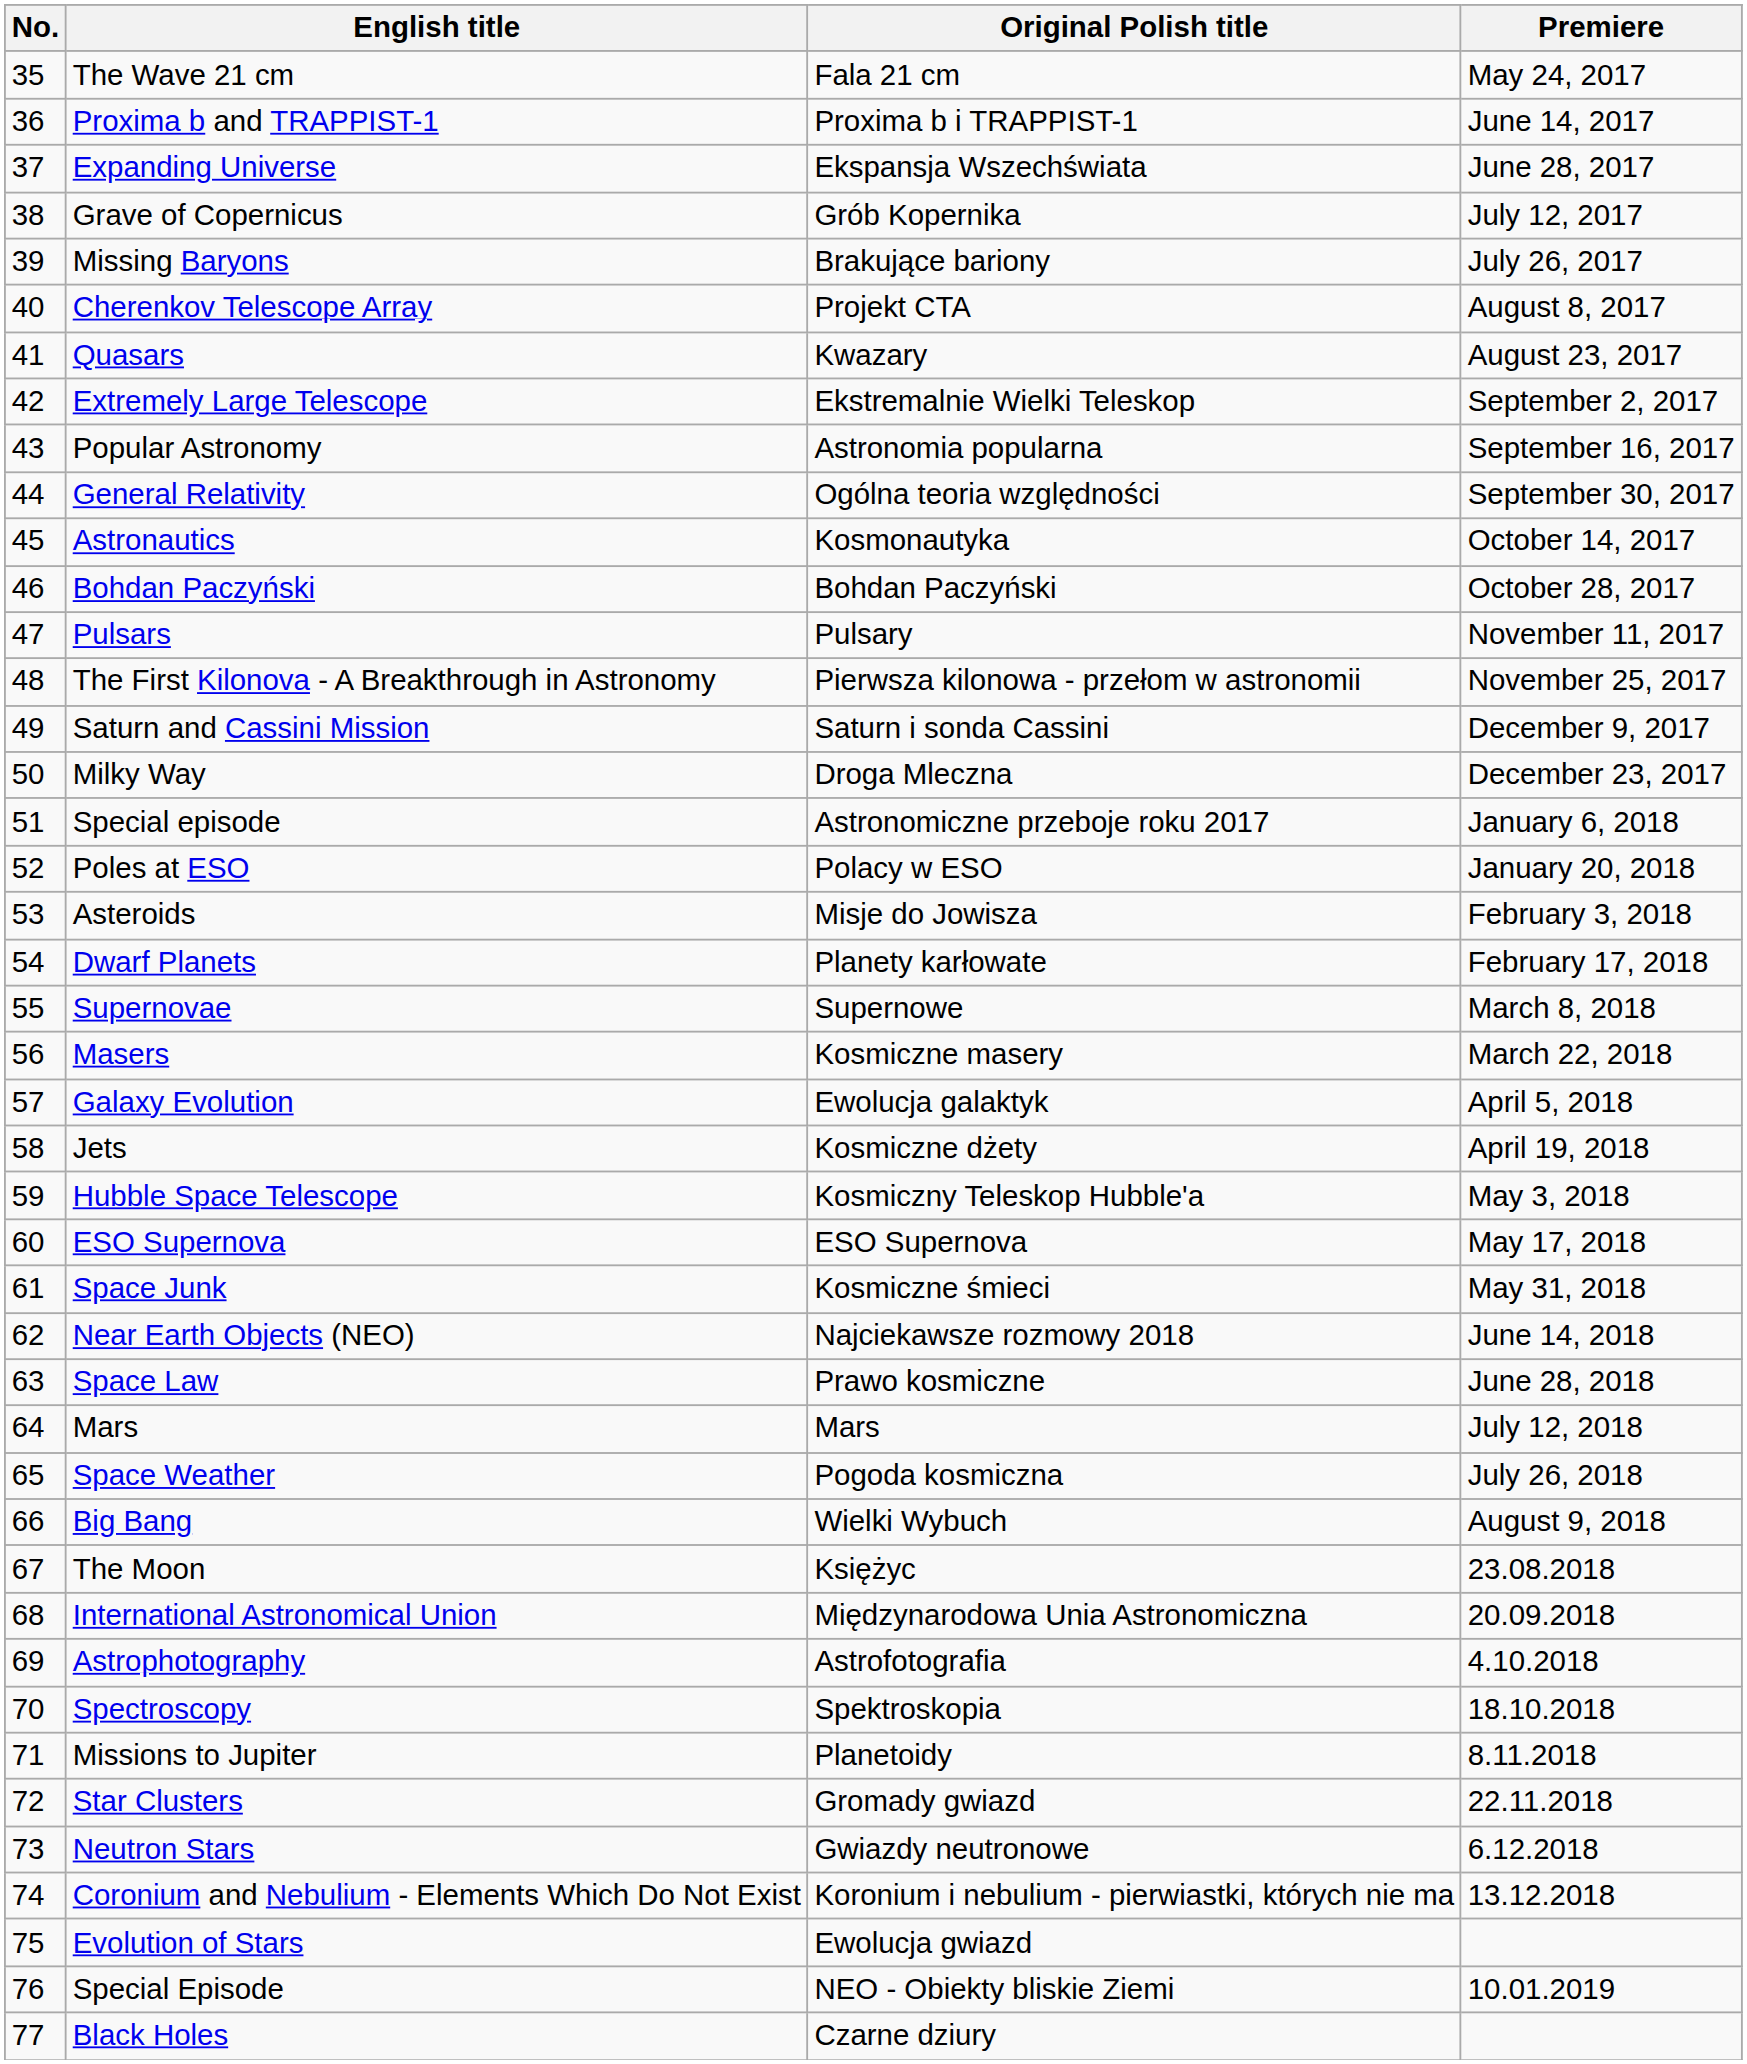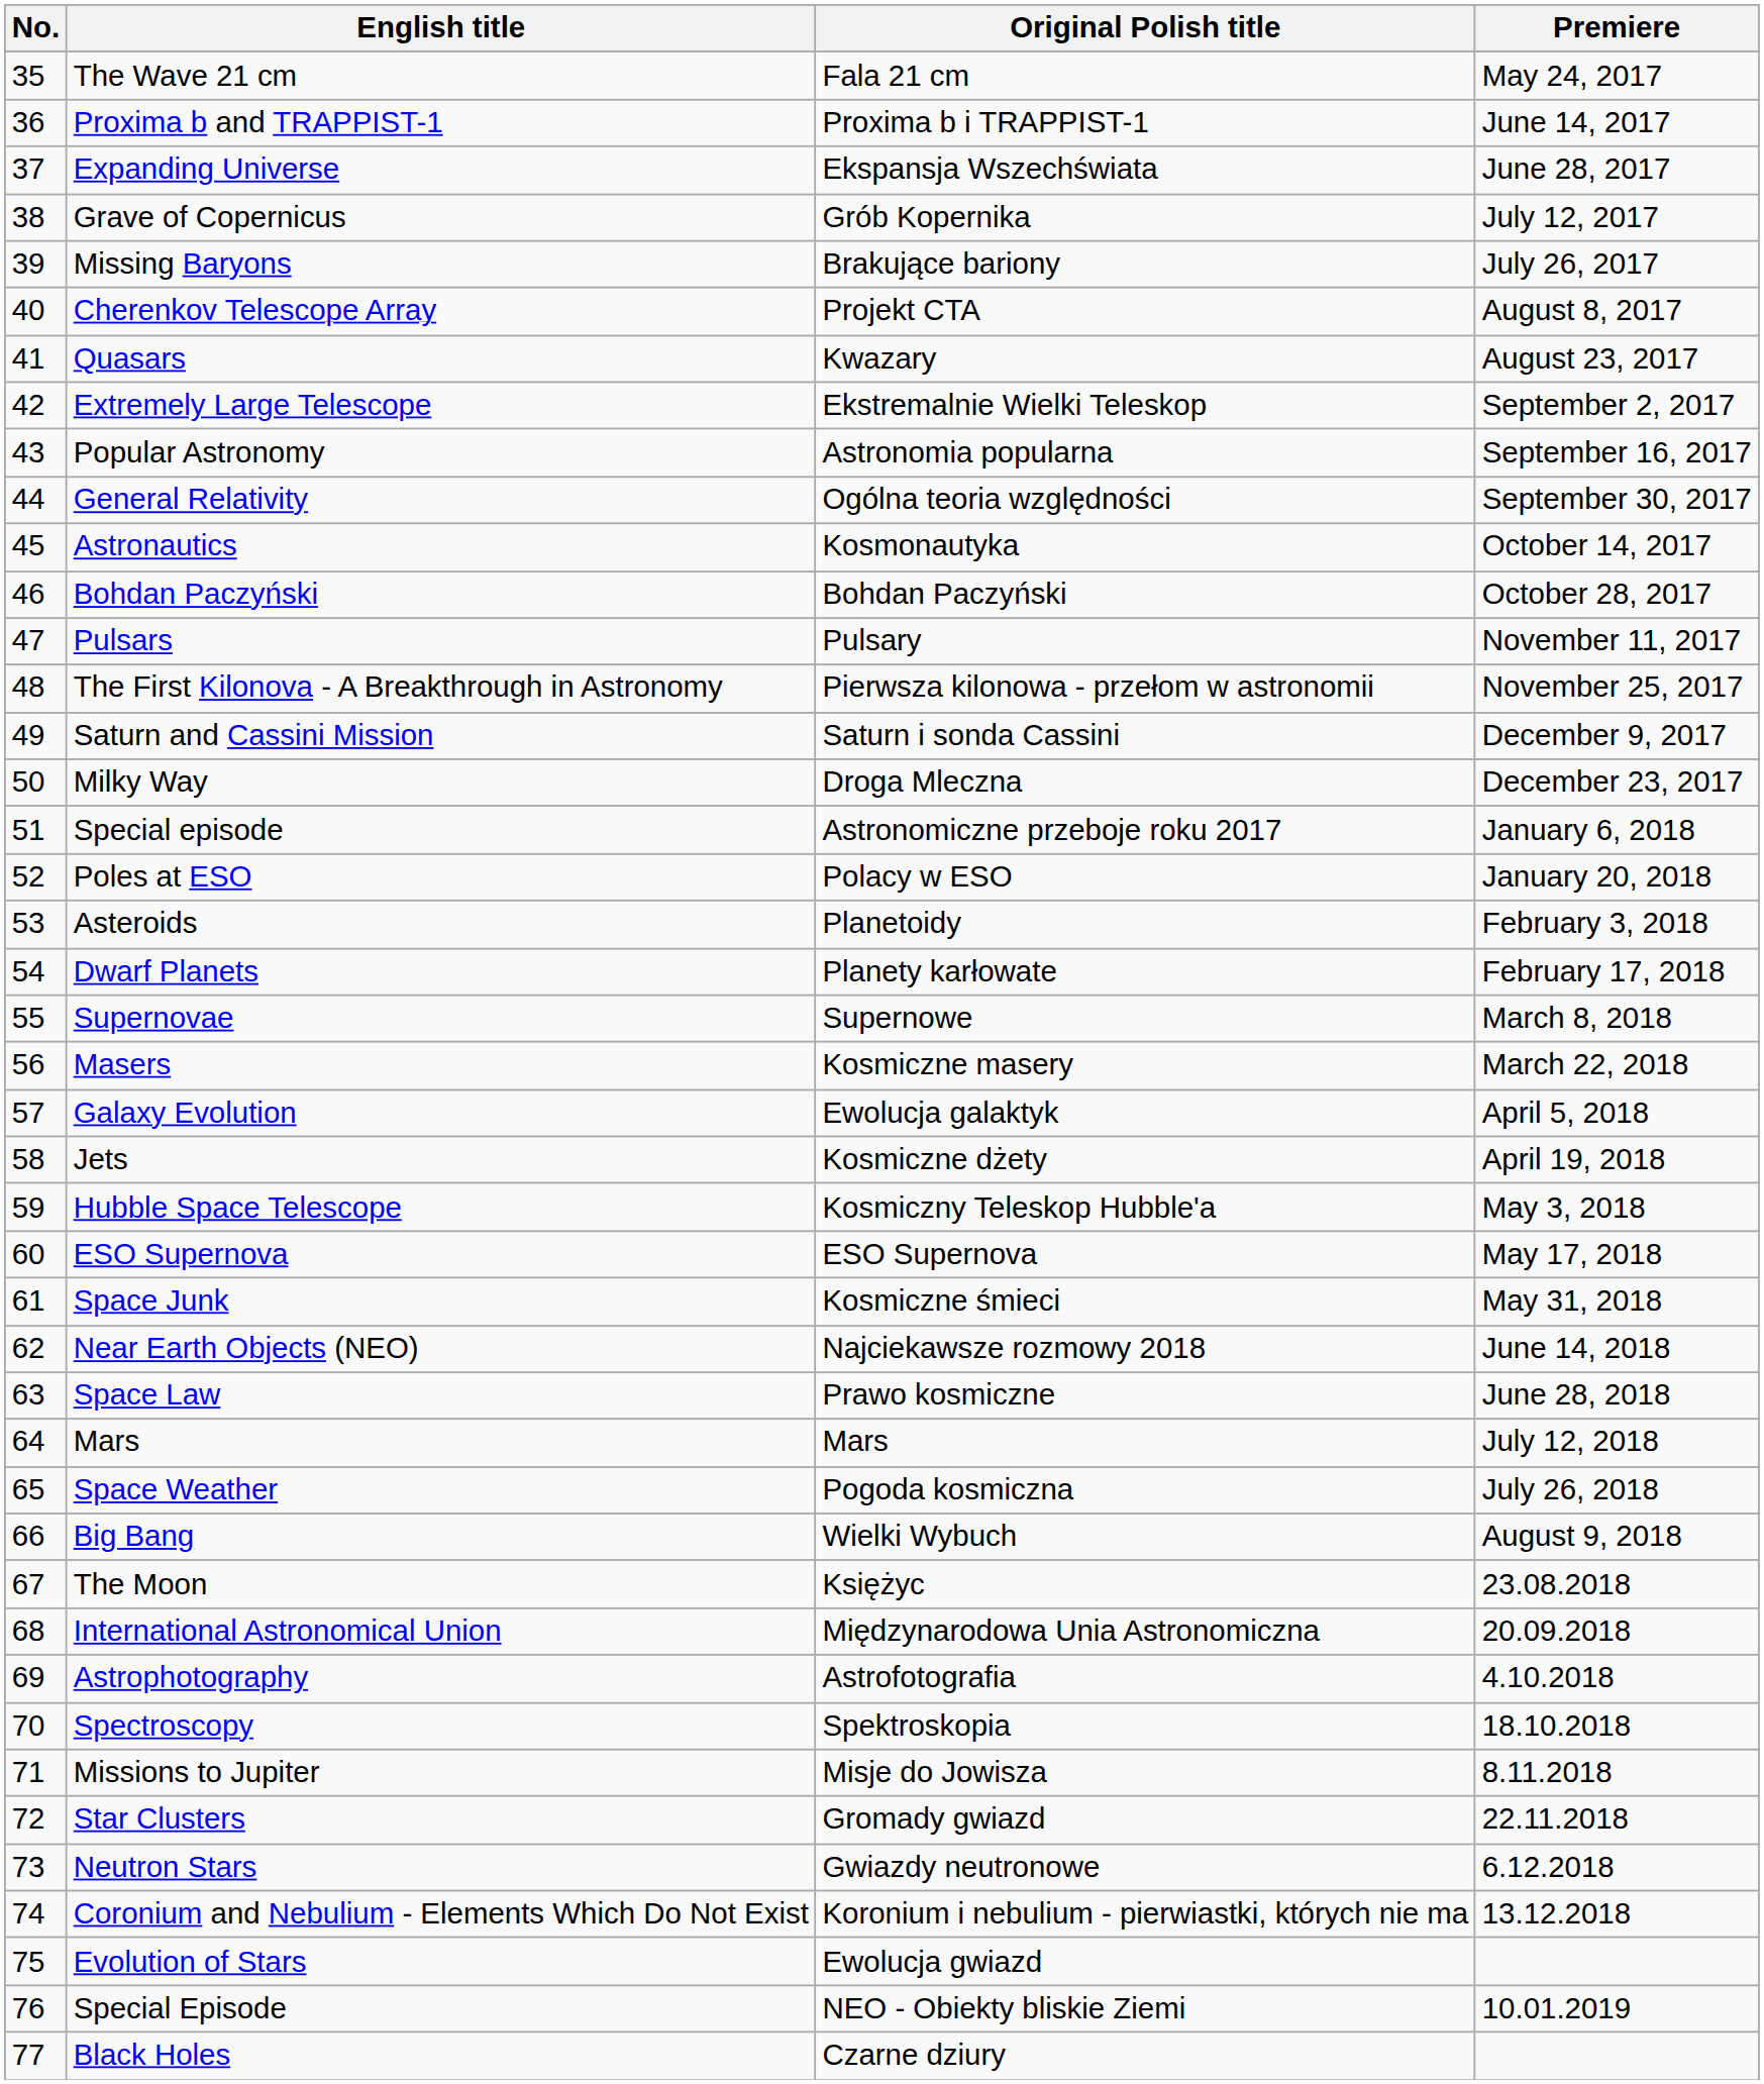Asteroids | Original Polish title: Misje do Jowisza -> Planetoidy
Missions to Jupiter | Original Polish title: Planetoidy -> Misje do Jowisza
